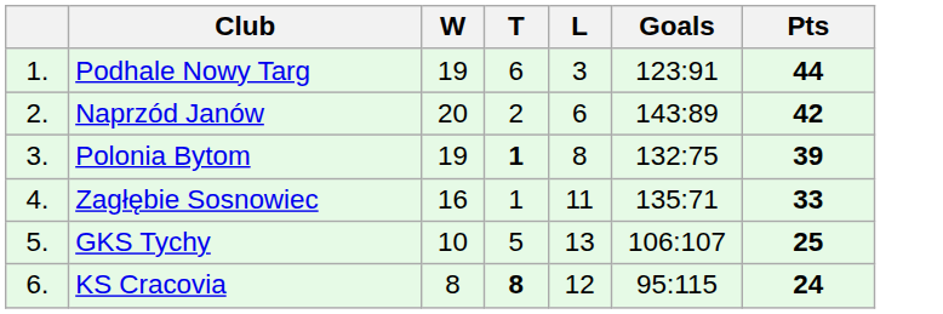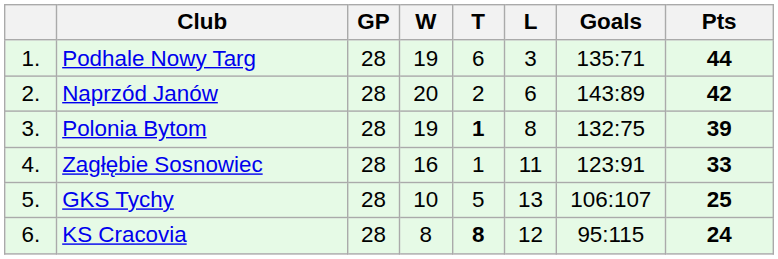+ column: GP | 28 | 28 | 28 | 28 | 28 | 28
Podhale Nowy Targ | Goals: 123:91 -> 135:71
Zagłębie Sosnowiec | Goals: 135:71 -> 123:91
